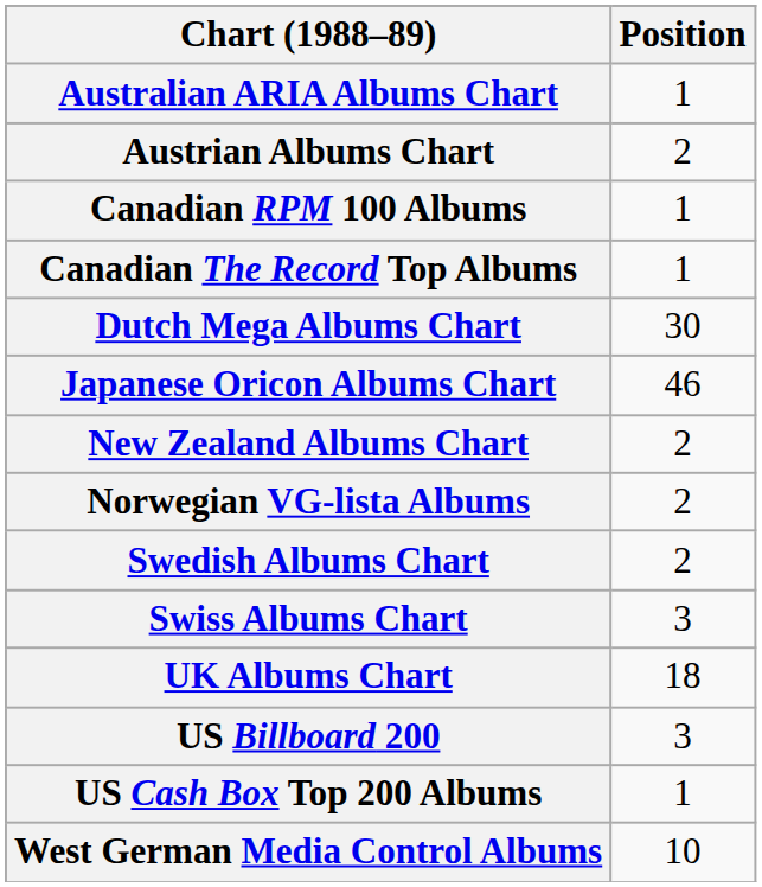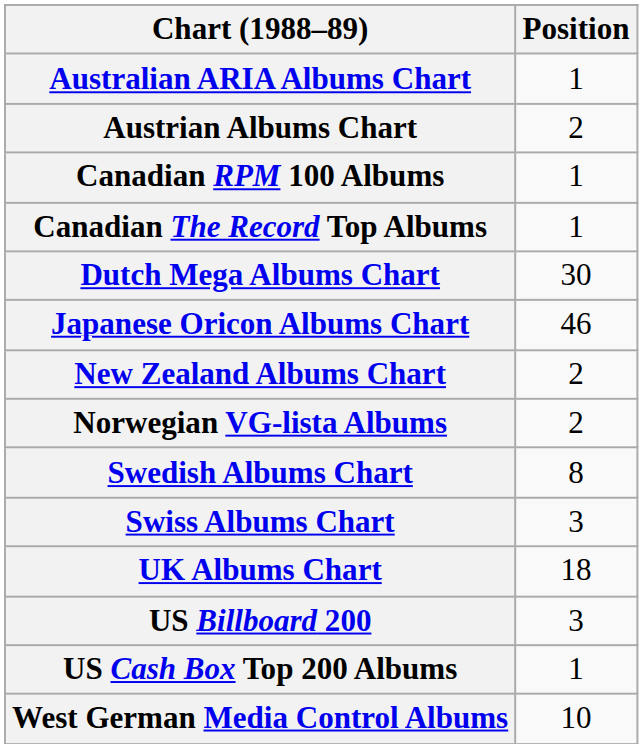Swedish Albums Chart | Position: 2 -> 8
